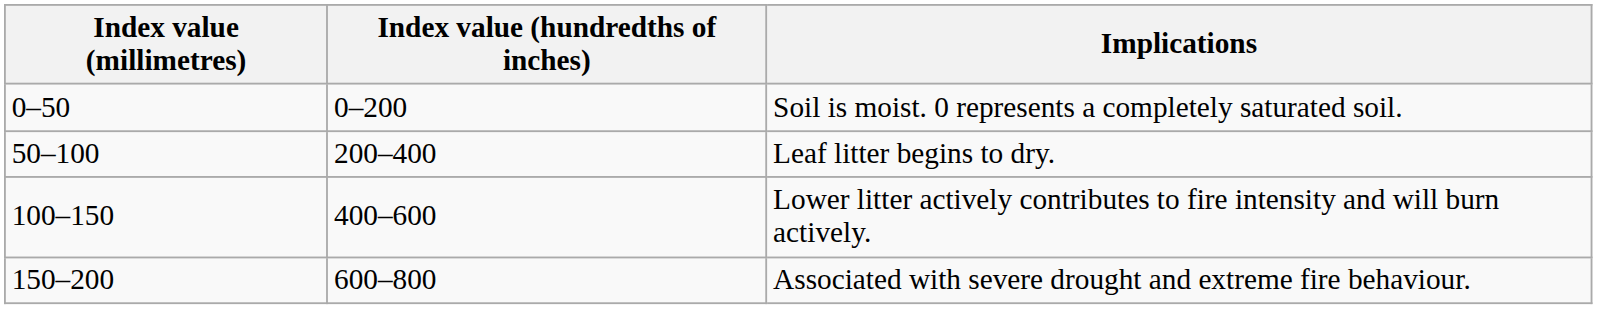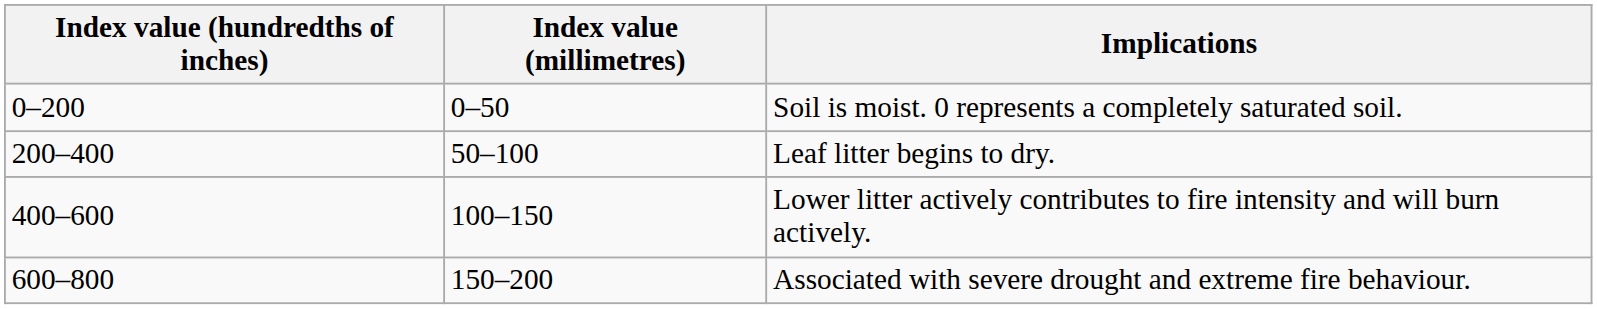columns swapped: Index value (hundredths of inches) <-> Index value (millimetres)
